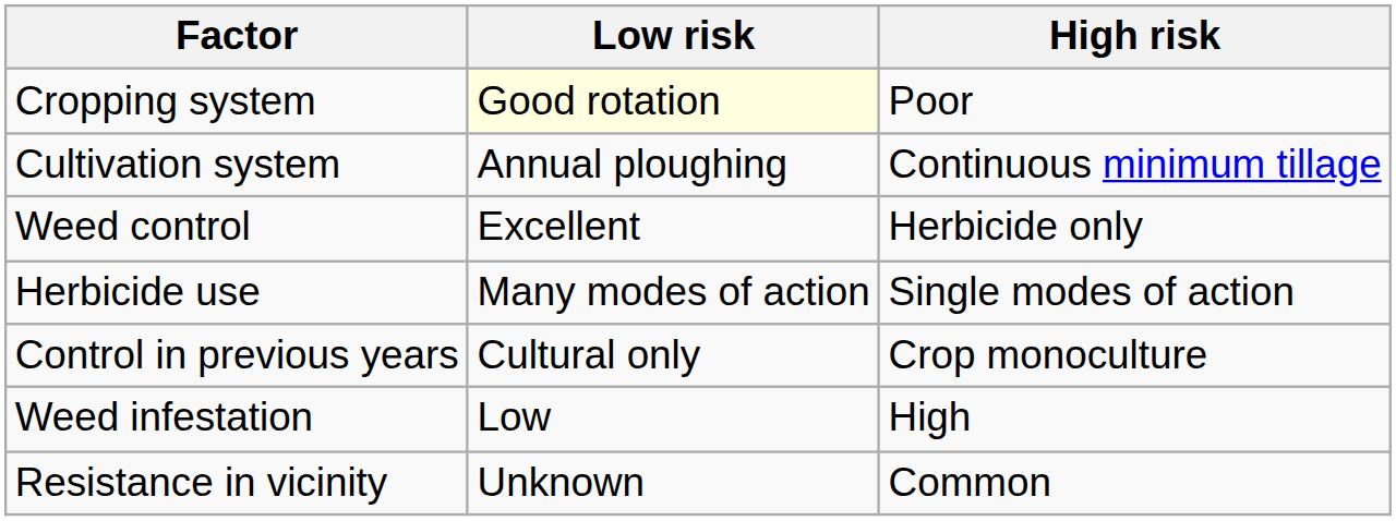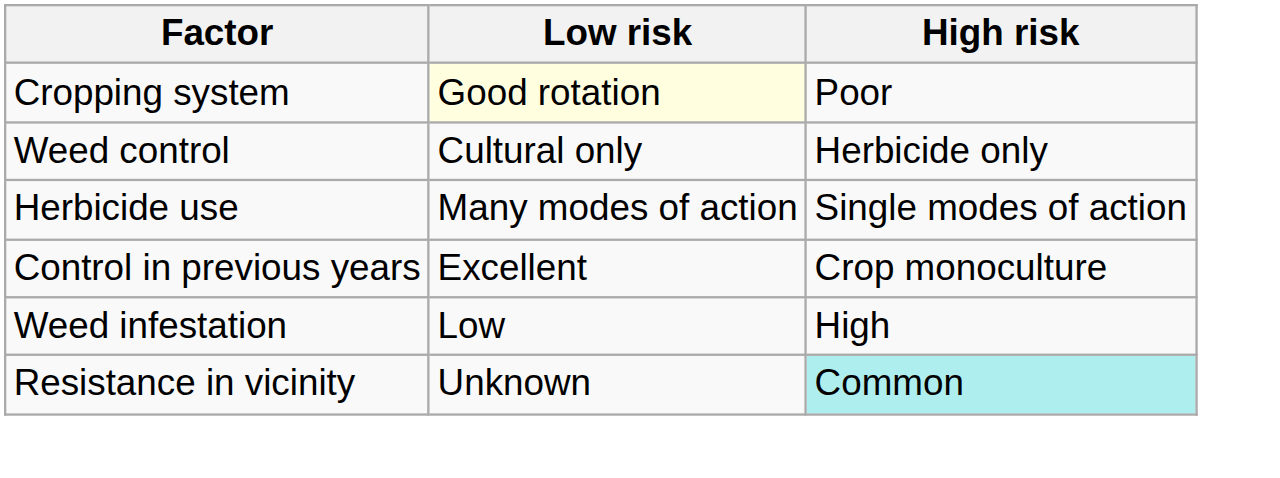- row: Cultivation system | Annual ploughing | Continuous minimum tillage
Weed control | Low risk: Excellent -> Cultural only
Control in previous years | Low risk: Cultural only -> Excellent
Resistance in vicinity | High risk: no background -> paleturquoise background
